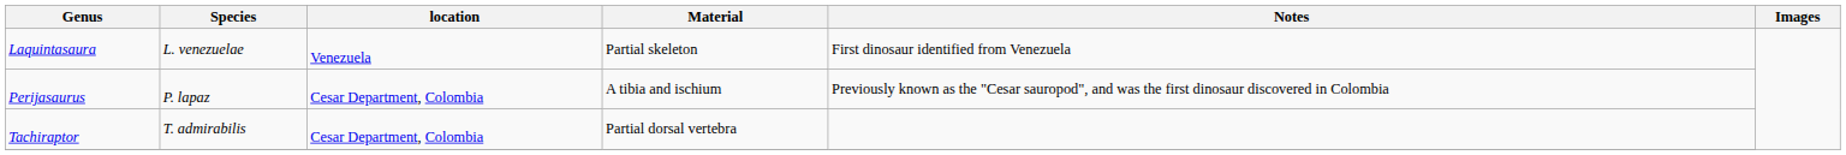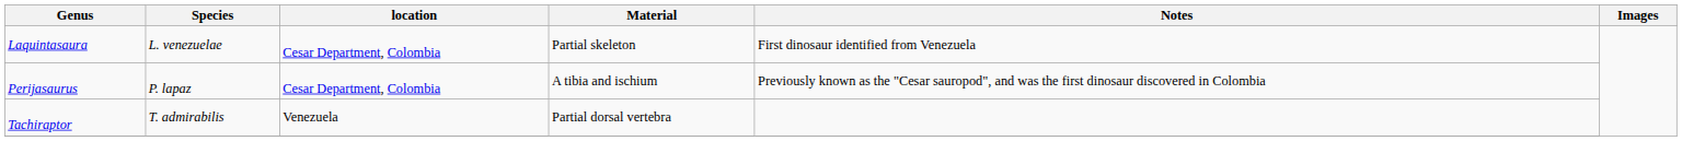Laquintasaura | location: Venezuela -> Cesar Department, Colombia
Tachiraptor | location: Cesar Department, Colombia -> Venezuela
